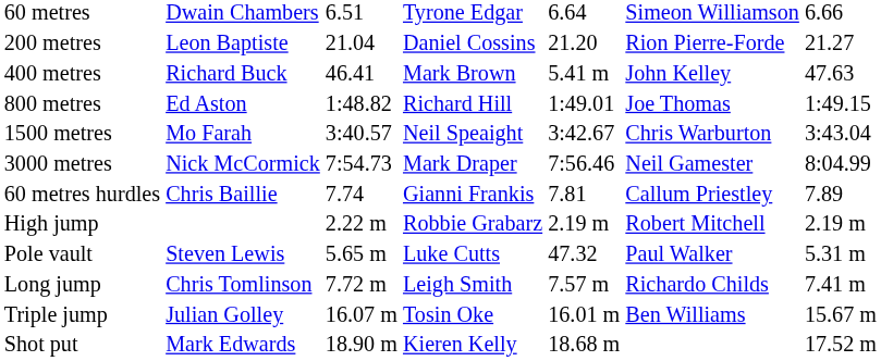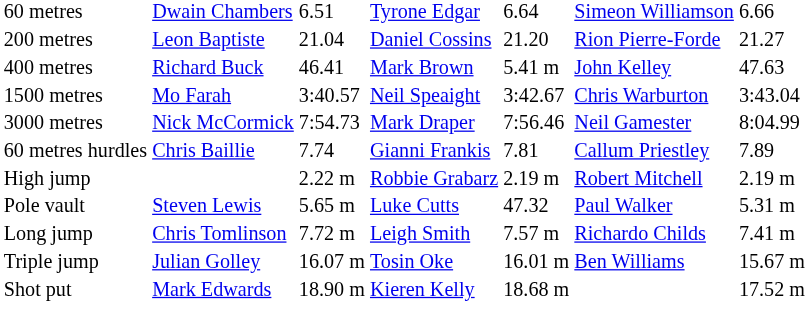- row: 800 metres | Ed Aston | 1:48.82 | Richard Hill | 1:49.01 | Joe Thomas | 1:49.15
